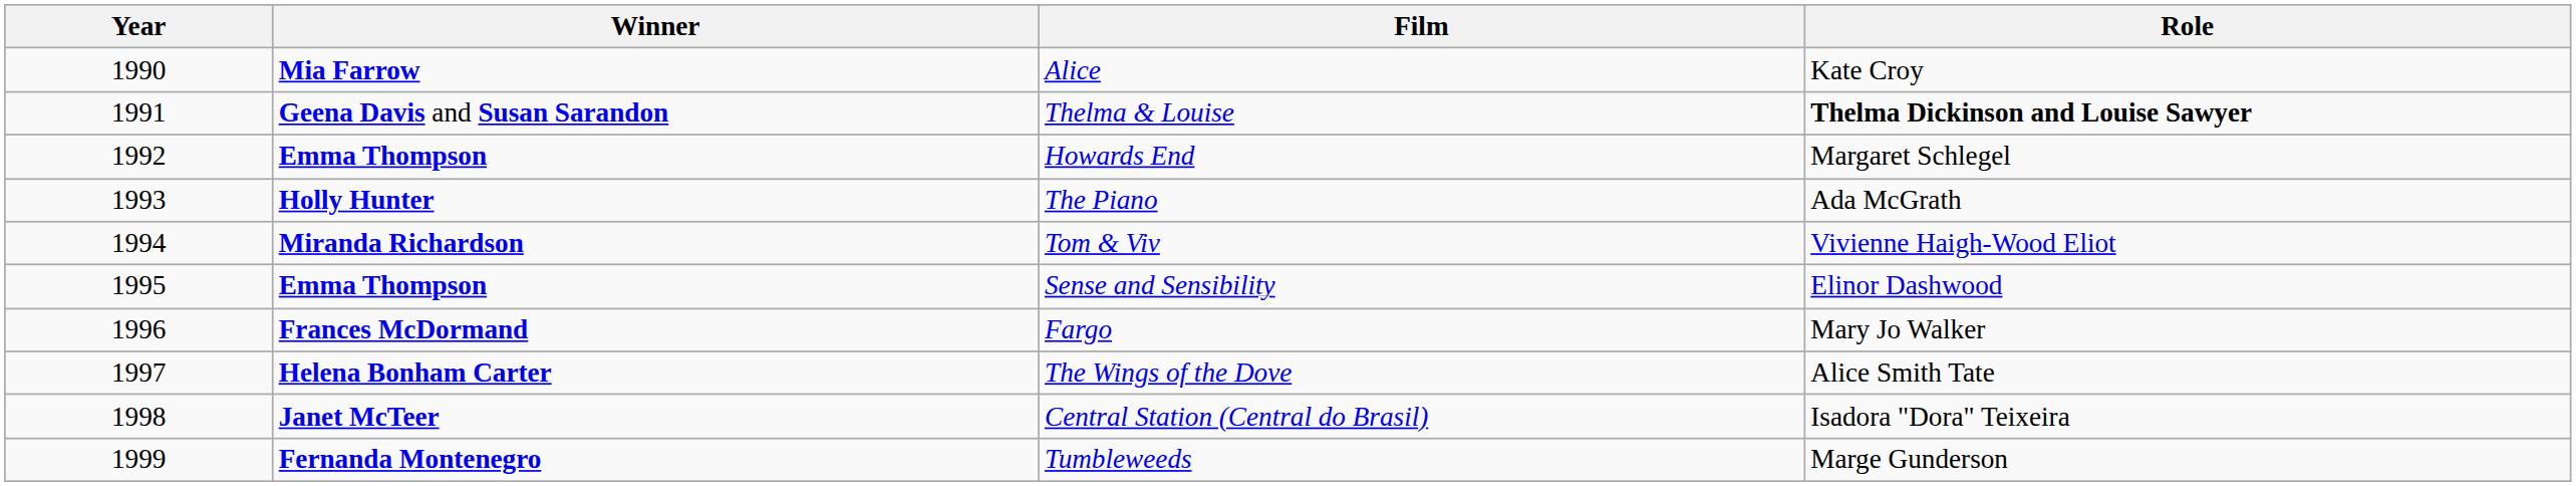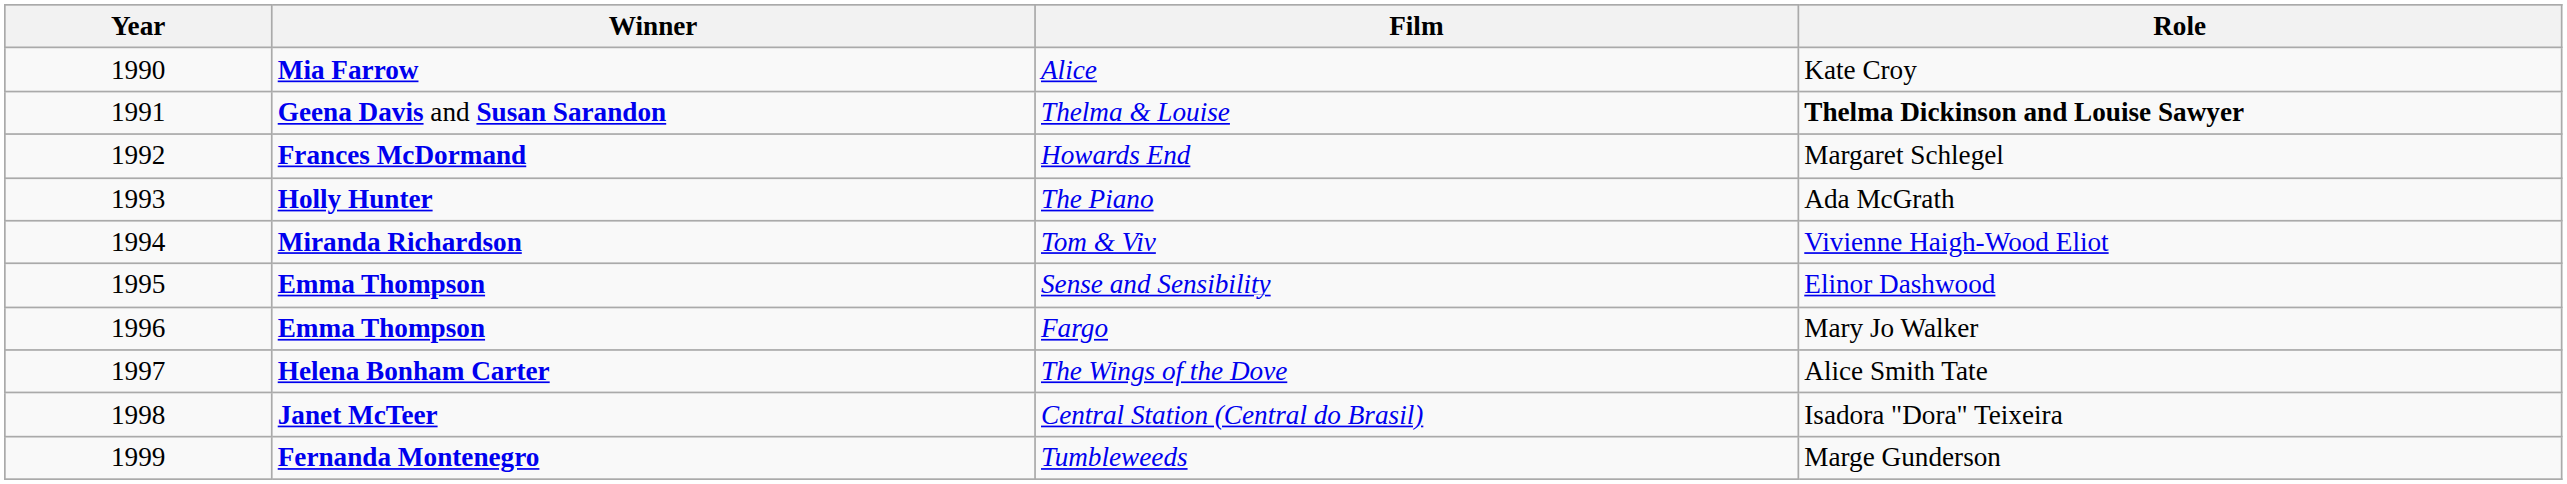Howards End | Winner: Emma Thompson -> Frances McDormand
Fargo | Winner: Frances McDormand -> Emma Thompson
